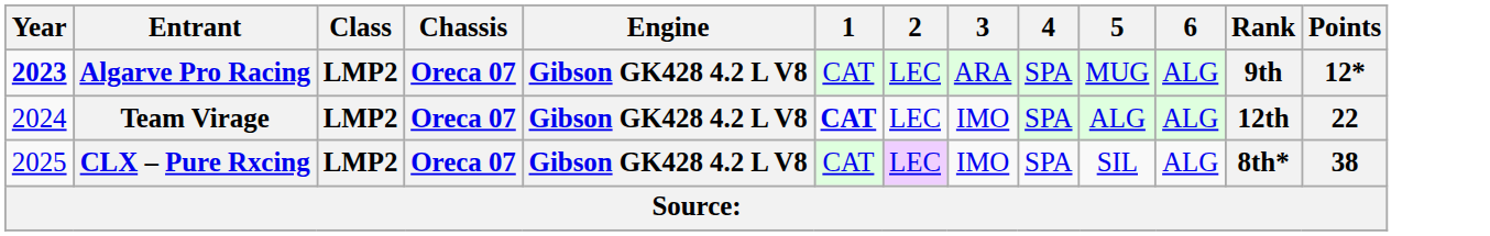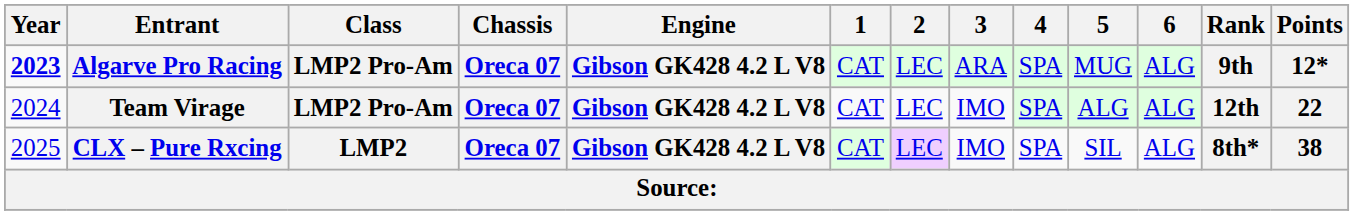Algarve Pro Racing | Class: LMP2 -> LMP2 Pro-Am
Team Virage | Class: LMP2 -> LMP2 Pro-Am
Team Virage | 1: bold -> normal
